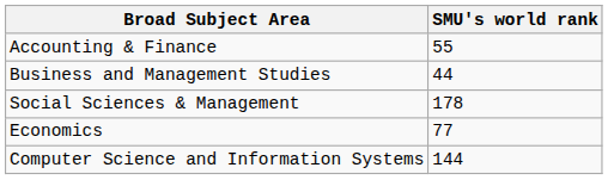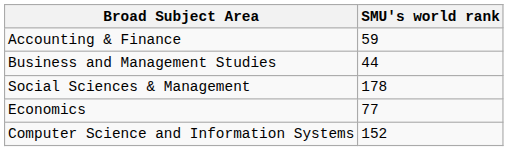Accounting & Finance | SMU's world rank: 55 -> 59
Computer Science and Information Systems | SMU's world rank: 144 -> 152
